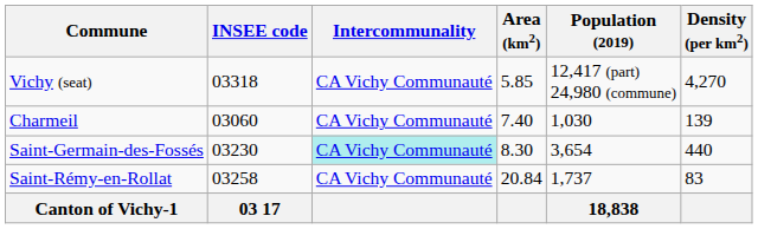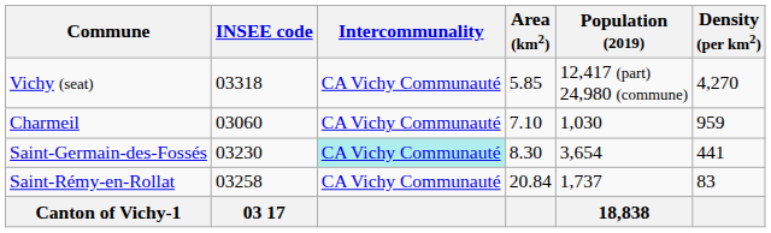Charmeil | Area (km2): 7.40 -> 7.10
Charmeil | Density (per km2): 139 -> 959
Saint-Germain-des-Fossés | Density (per km2): 440 -> 441
